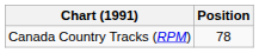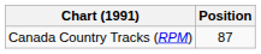Canada Country Tracks (RPM) | Position: 78 -> 87
